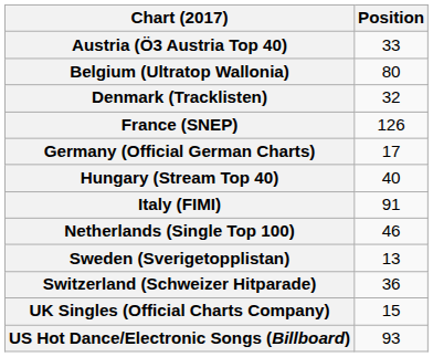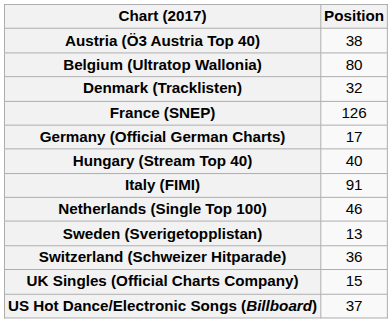Austria (Ö3 Austria Top 40) | Position: 33 -> 38
US Hot Dance/Electronic Songs (Billboard) | Position: 93 -> 37
